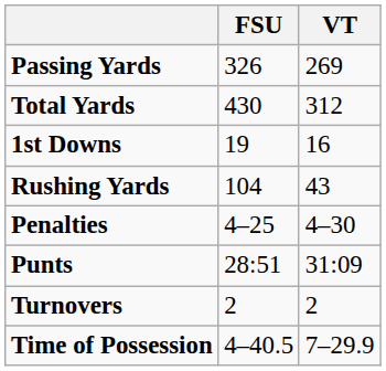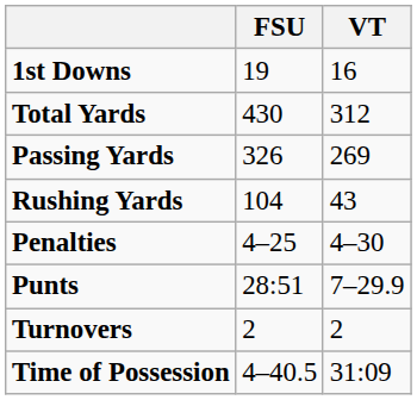rows swapped: 1st Downs <-> Passing Yards
Punts | VT: 31:09 -> 7–29.9
Time of Possession | VT: 7–29.9 -> 31:09
